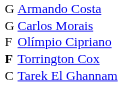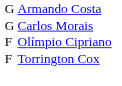Torrington Cox | column 1: bold -> normal
- row: C | Tarek El Ghannam
